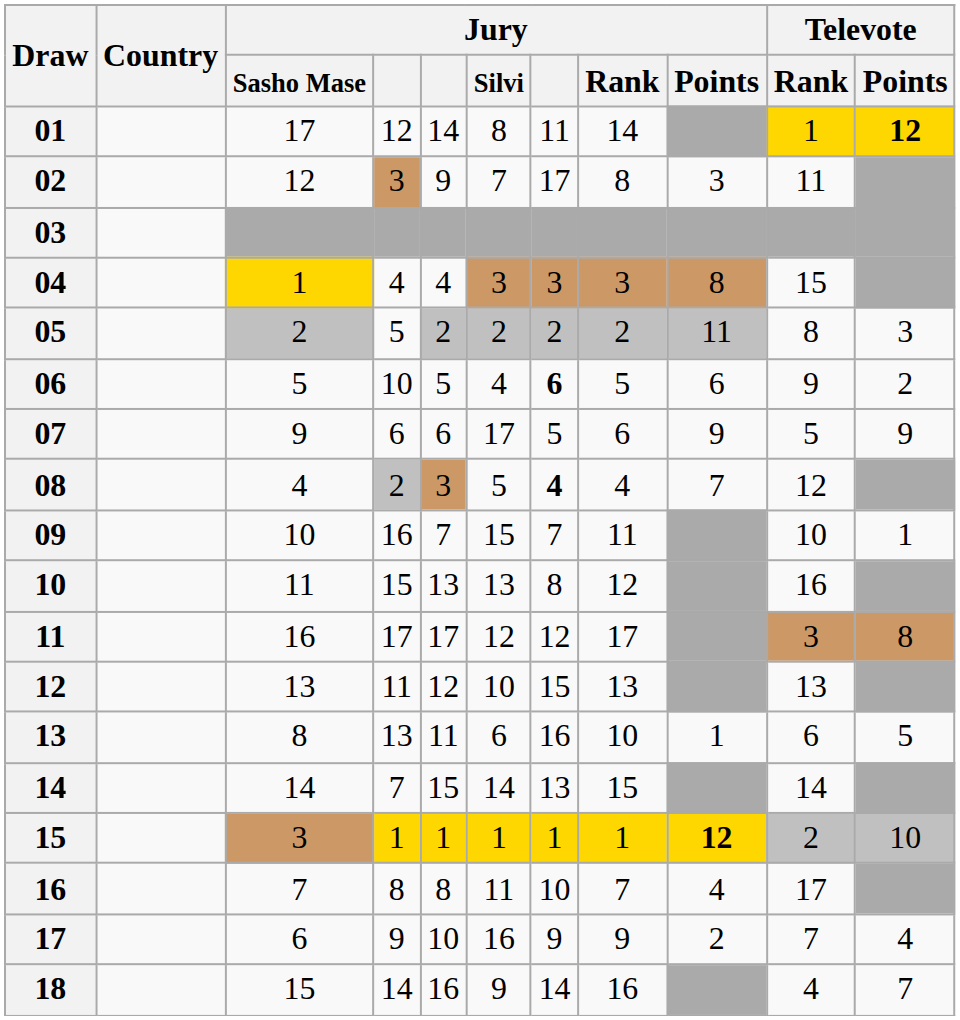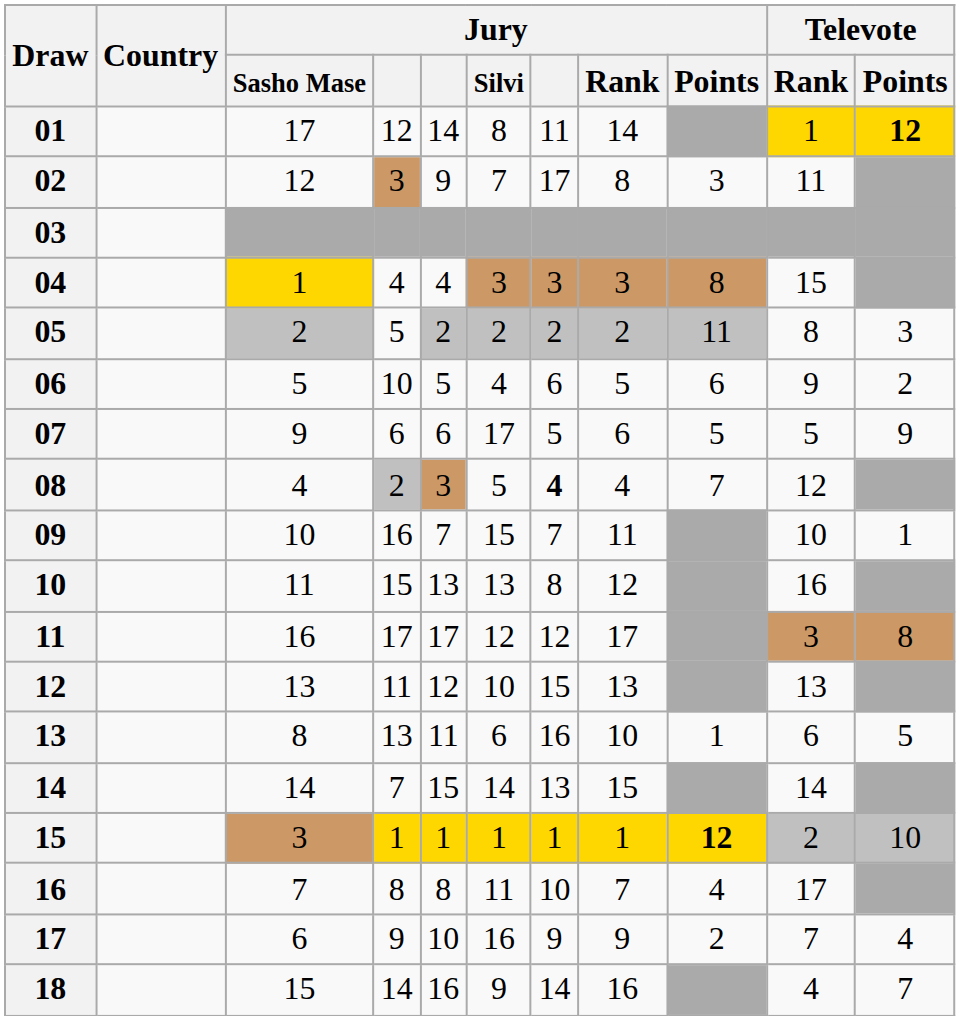06 | column 7: bold -> normal
07 | Jury / Points: 9 -> 5
